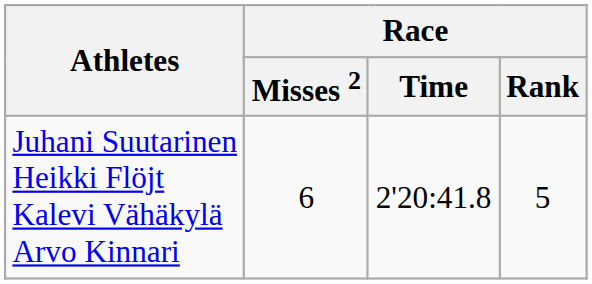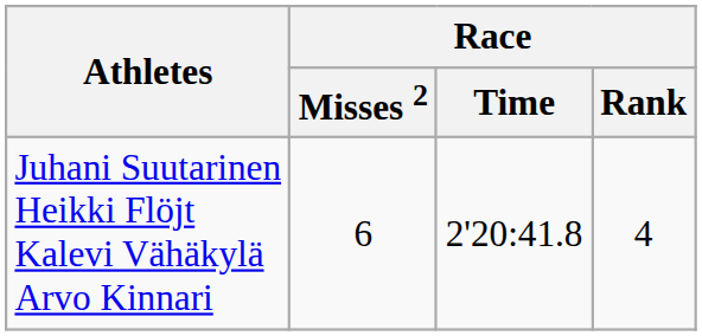Juhani Suutarinen Heikki Flöjt Kalevi Vähäkylä Arvo Kinnari | Race / Rank: 5 -> 4
